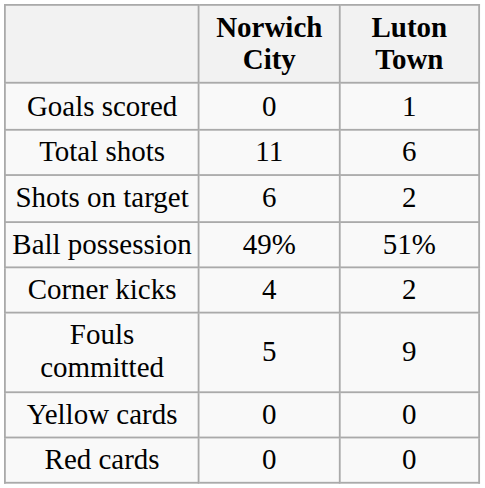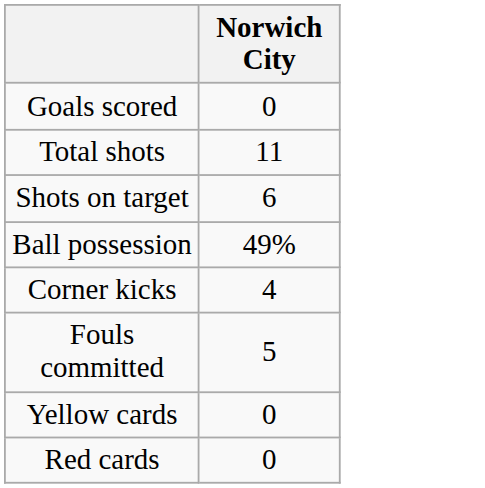- column: Luton Town | 1 | 6 | 2 | 51% | 2 | 9 | 0 | 0
